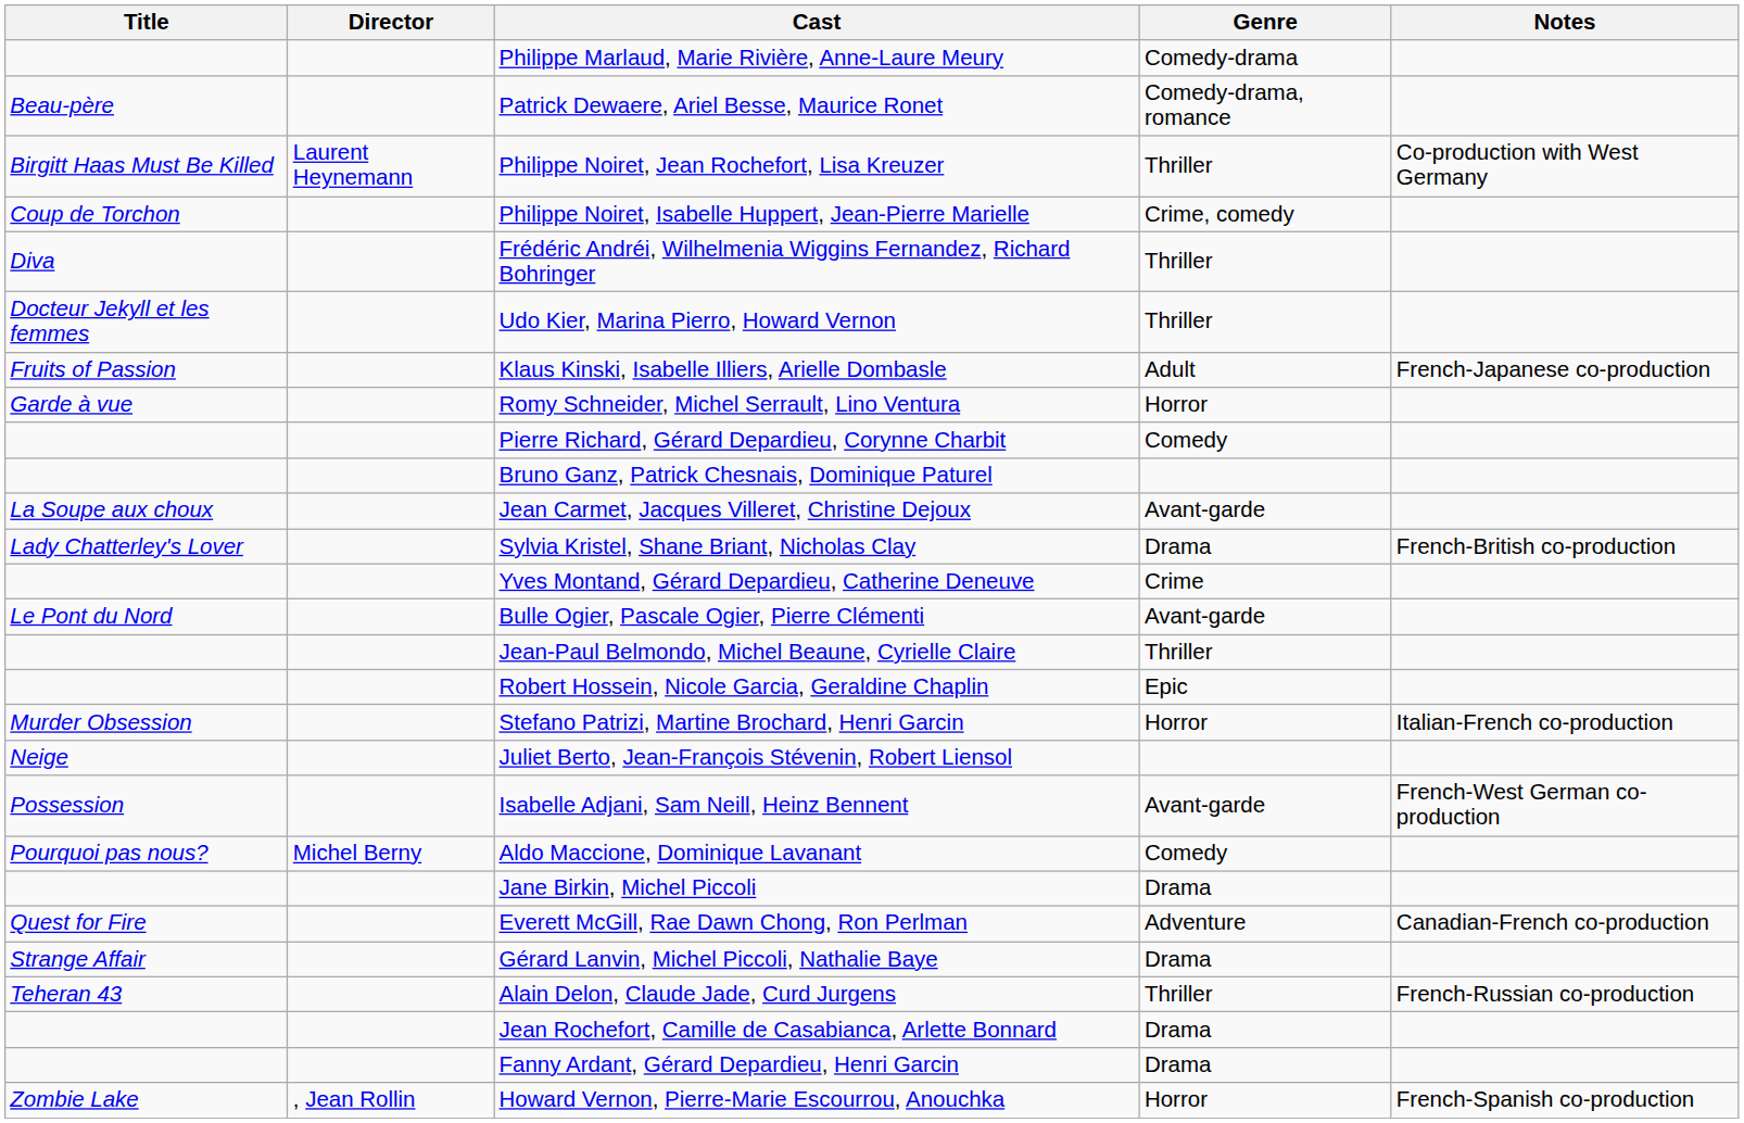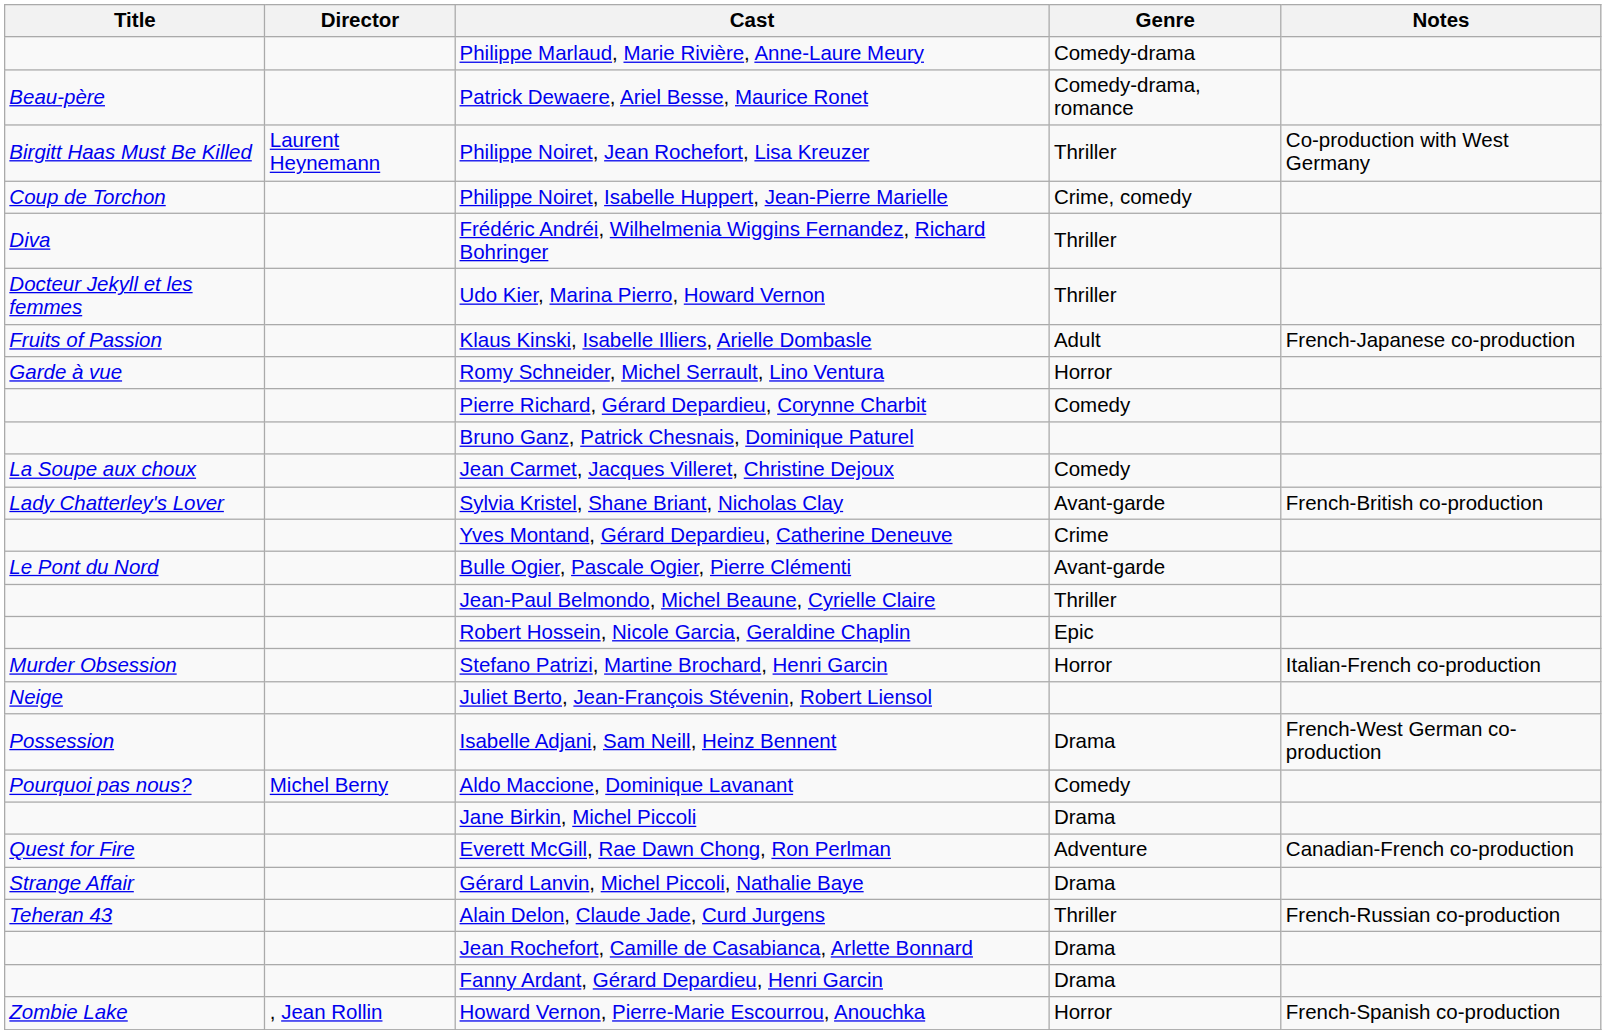Jean Carmet, Jacques Villeret, Christine Dejoux | Genre: Avant-garde -> Comedy
Sylvia Kristel, Shane Briant, Nicholas Clay | Genre: Drama -> Avant-garde
Isabelle Adjani, Sam Neill, Heinz Bennent | Genre: Avant-garde -> Drama
